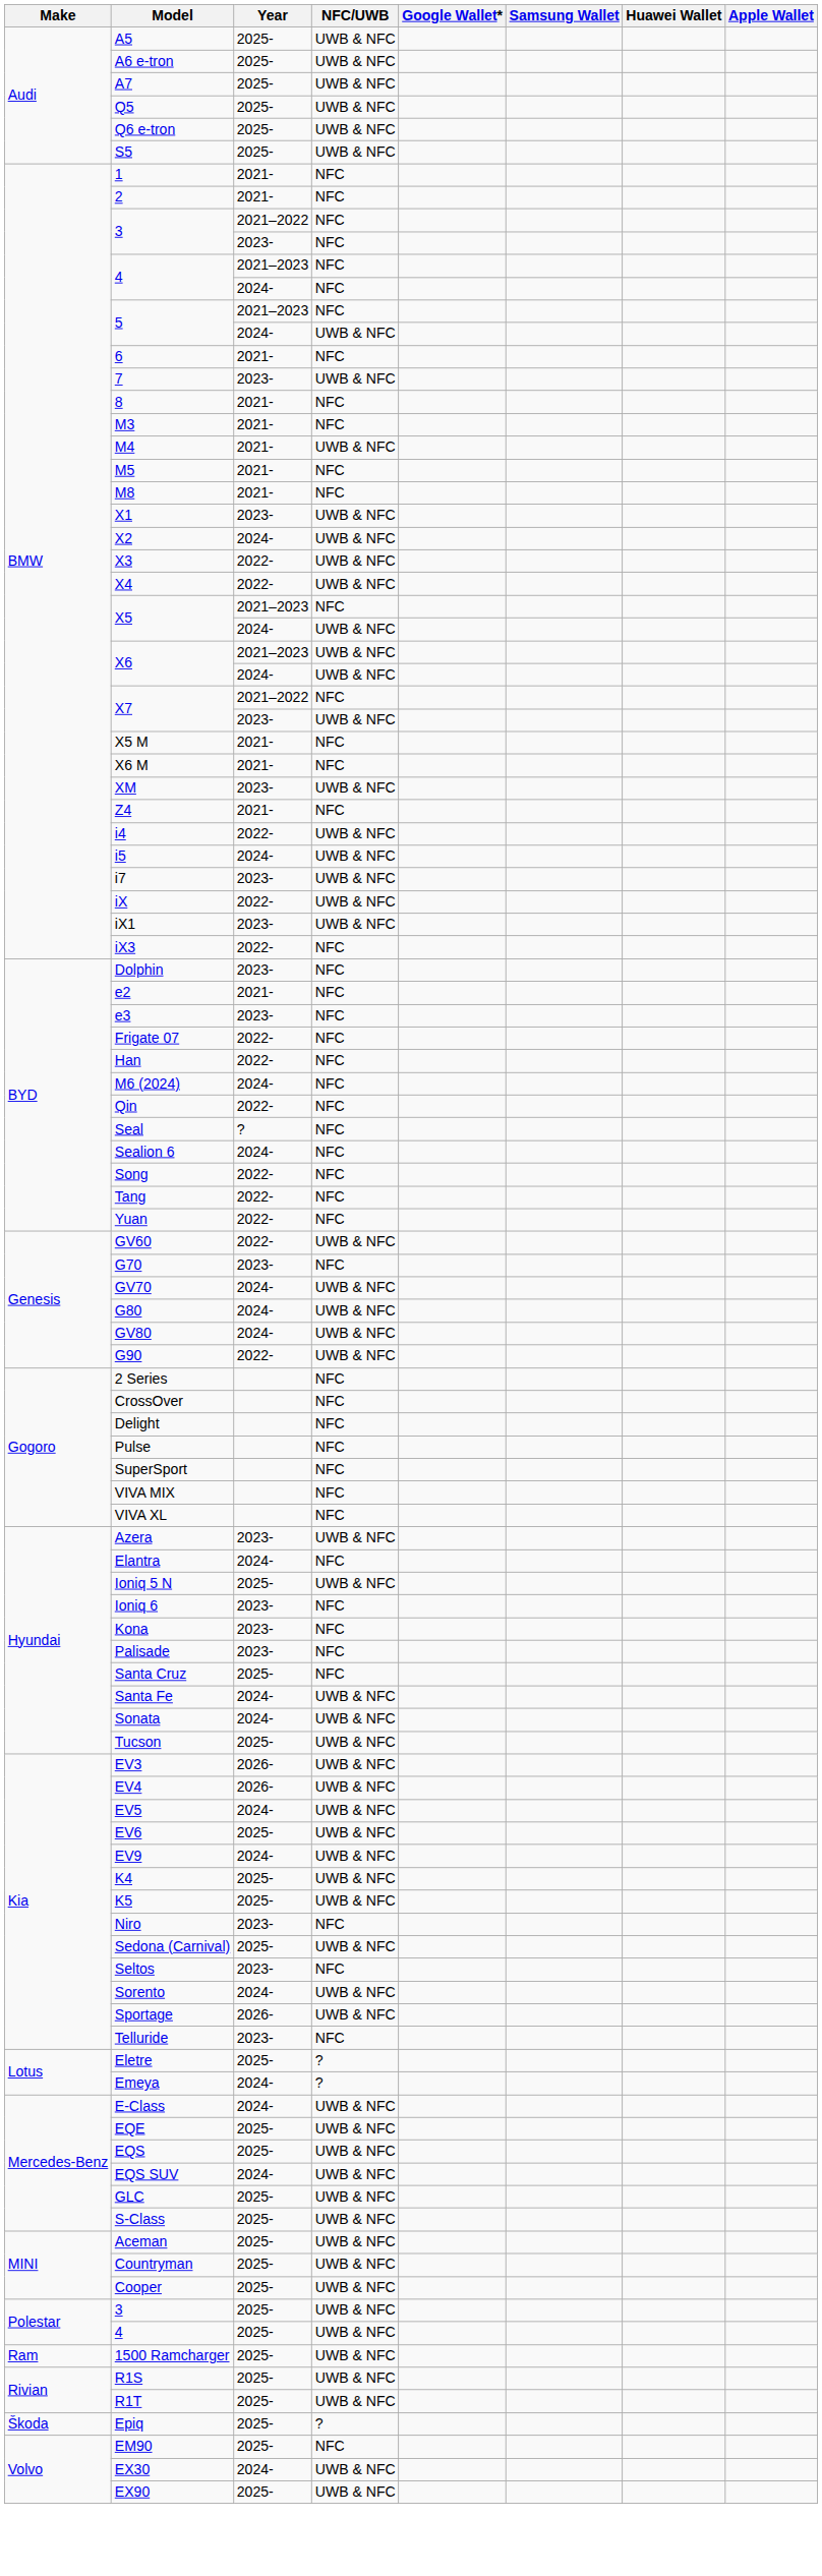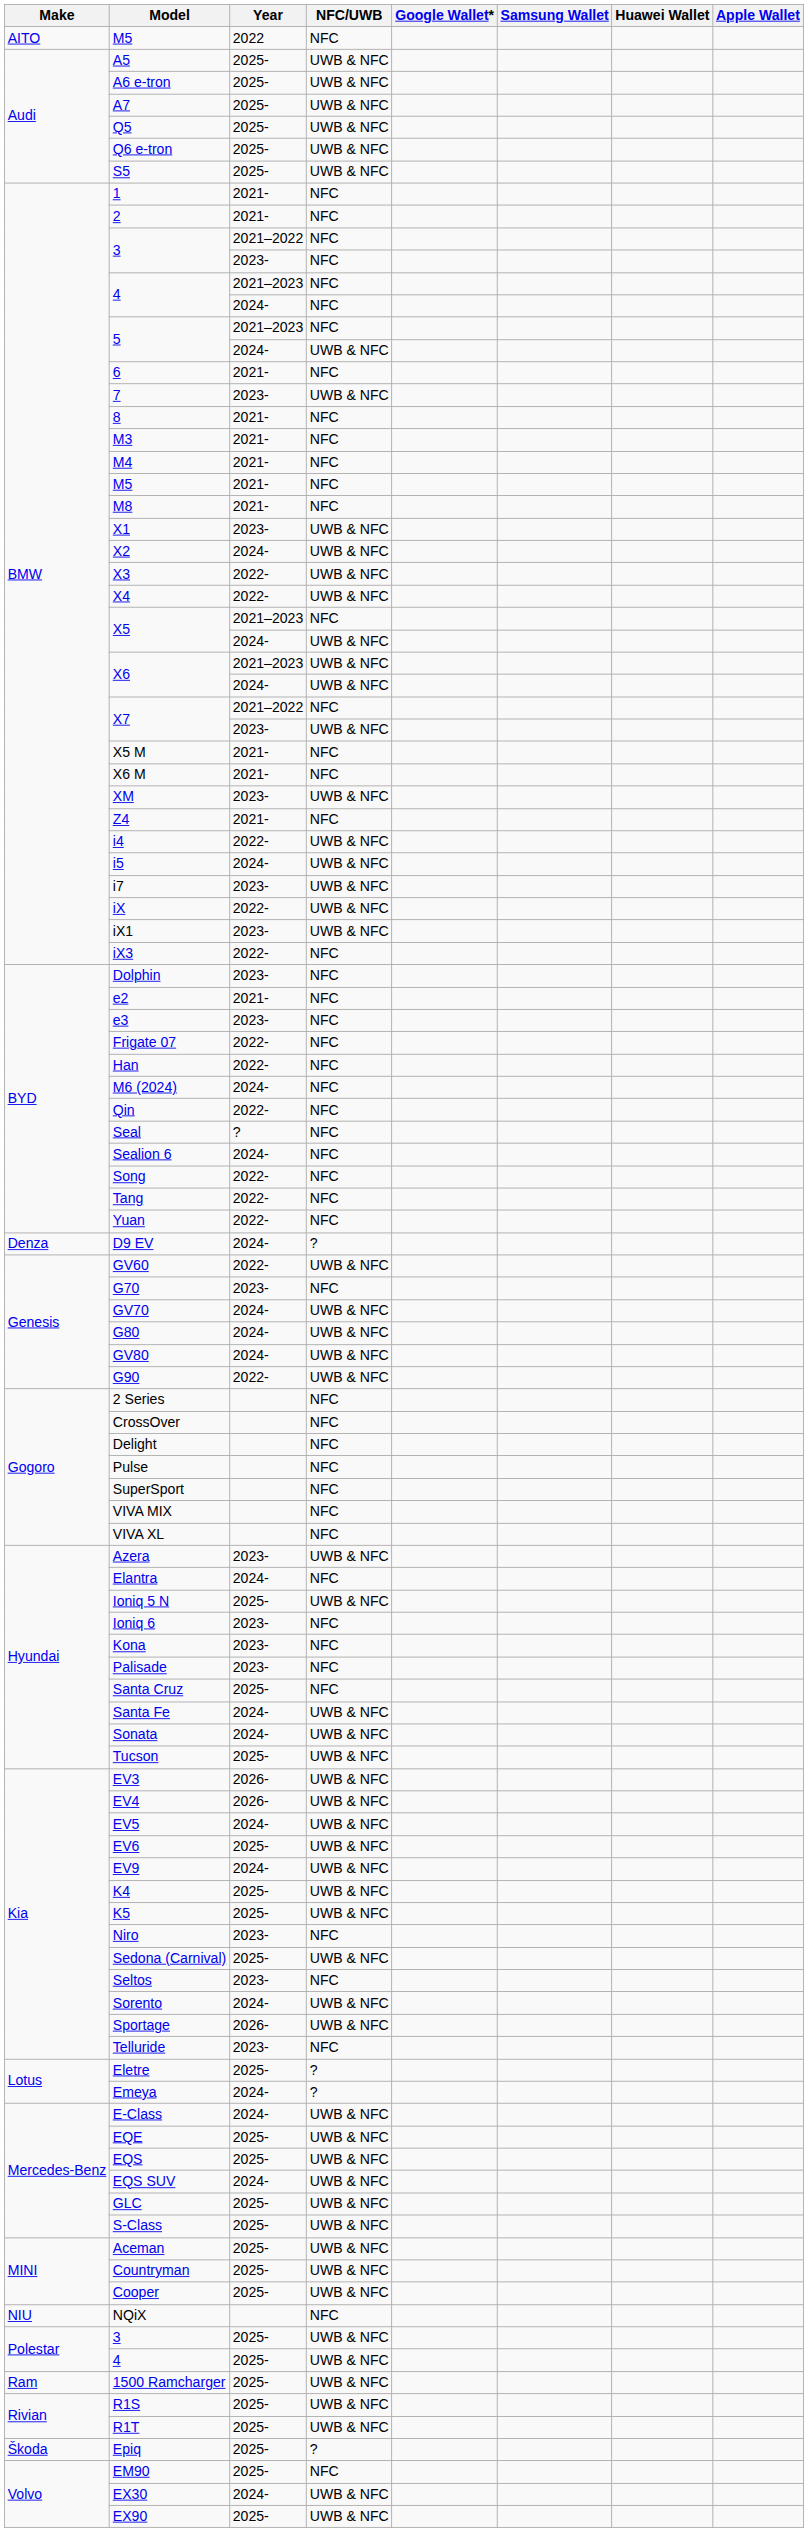+ row: AITO | M5 | 2022 | NFC
M4 | NFC/UWB: UWB & NFC -> NFC
+ row: Denza | D9 EV | 2024- | ?
+ row: NIU | NQiX | NFC
